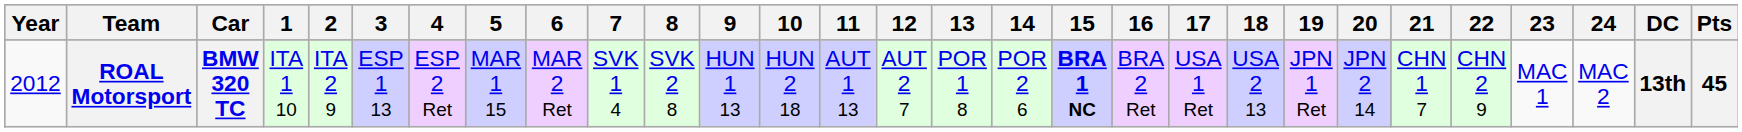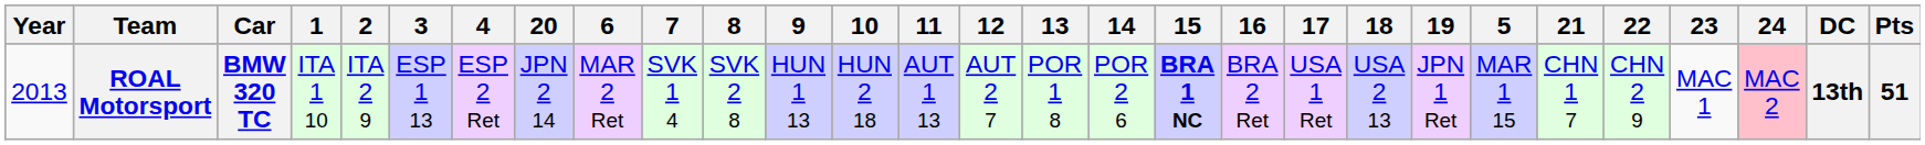columns swapped: 5 <-> 20
ROAL Motorsport | Year: 2012 -> 2013
ROAL Motorsport | 24: no background -> pink background
ROAL Motorsport | Pts: 45 -> 51
